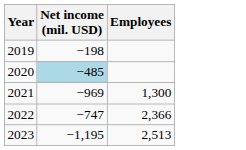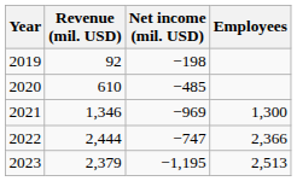+ column: Revenue (mil. USD) | 92 | 610 | 1,346 | 2,444 | 2,379
2020 | Net income (mil. USD): lightblue background -> no background
